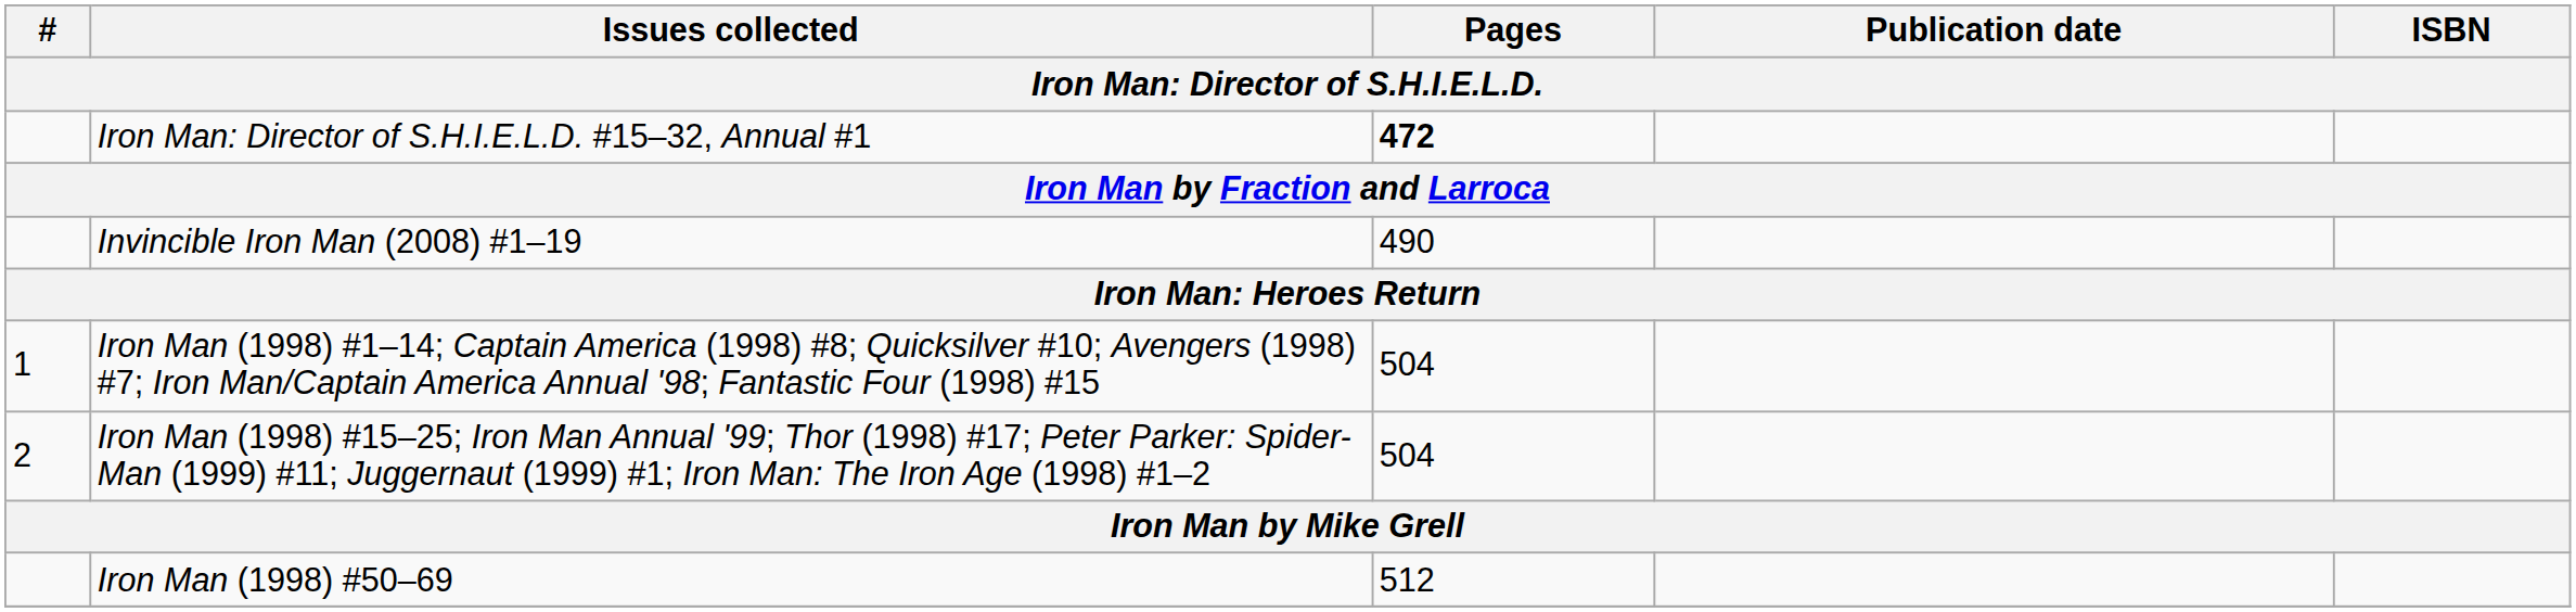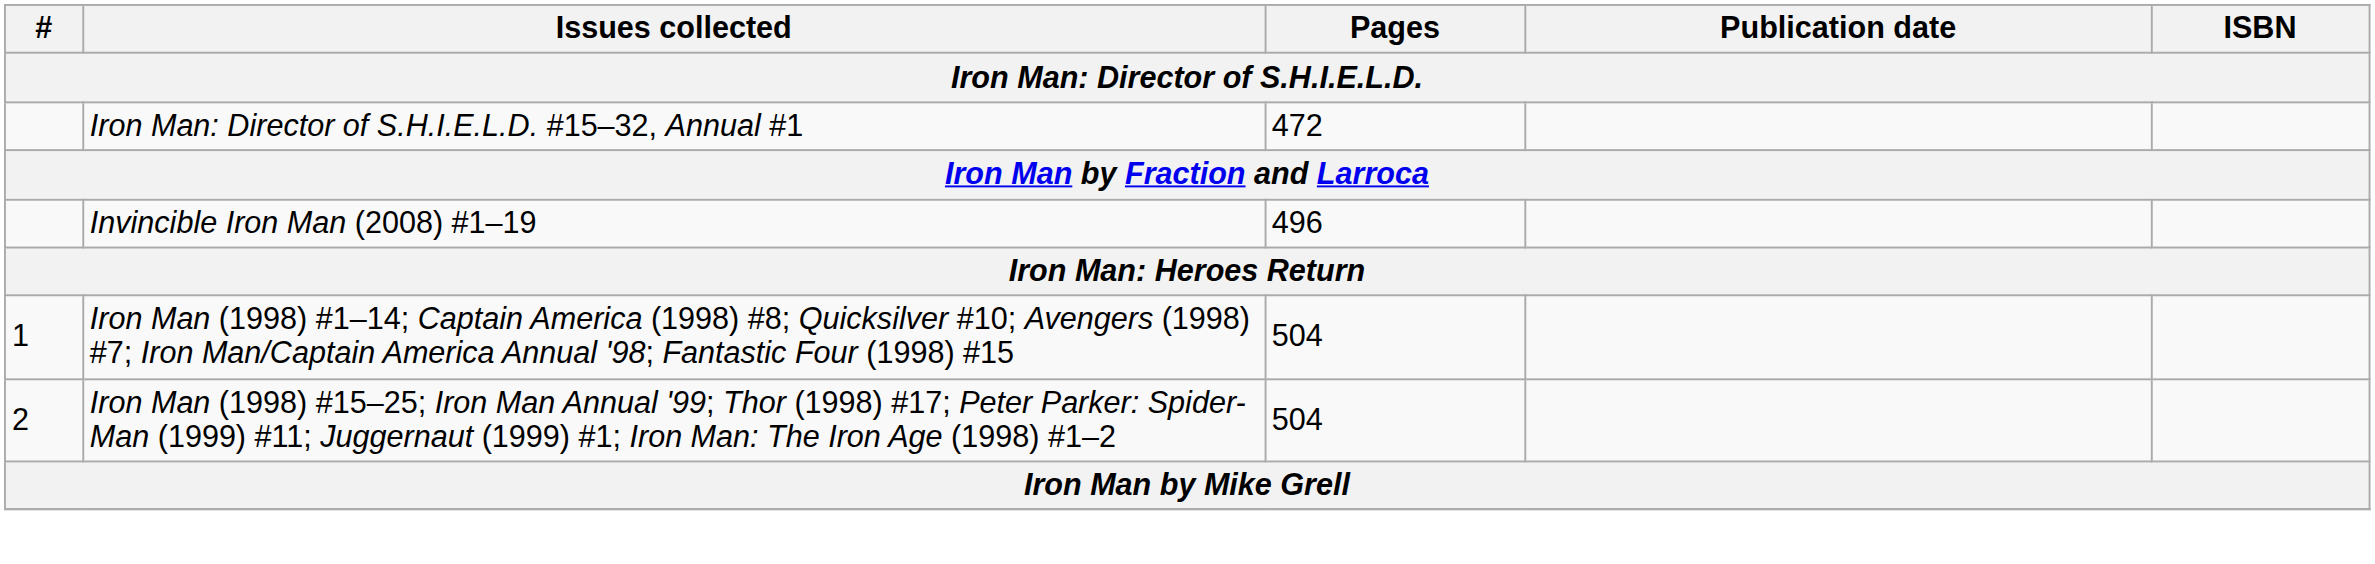Iron Man: Director of S.H.I.E.L.D. #15–32, Annual #1 | Pages: bold -> normal
Invincible Iron Man (2008) #1–19 | Pages: 490 -> 496
- row: Iron Man (1998) #50–69 | 512
